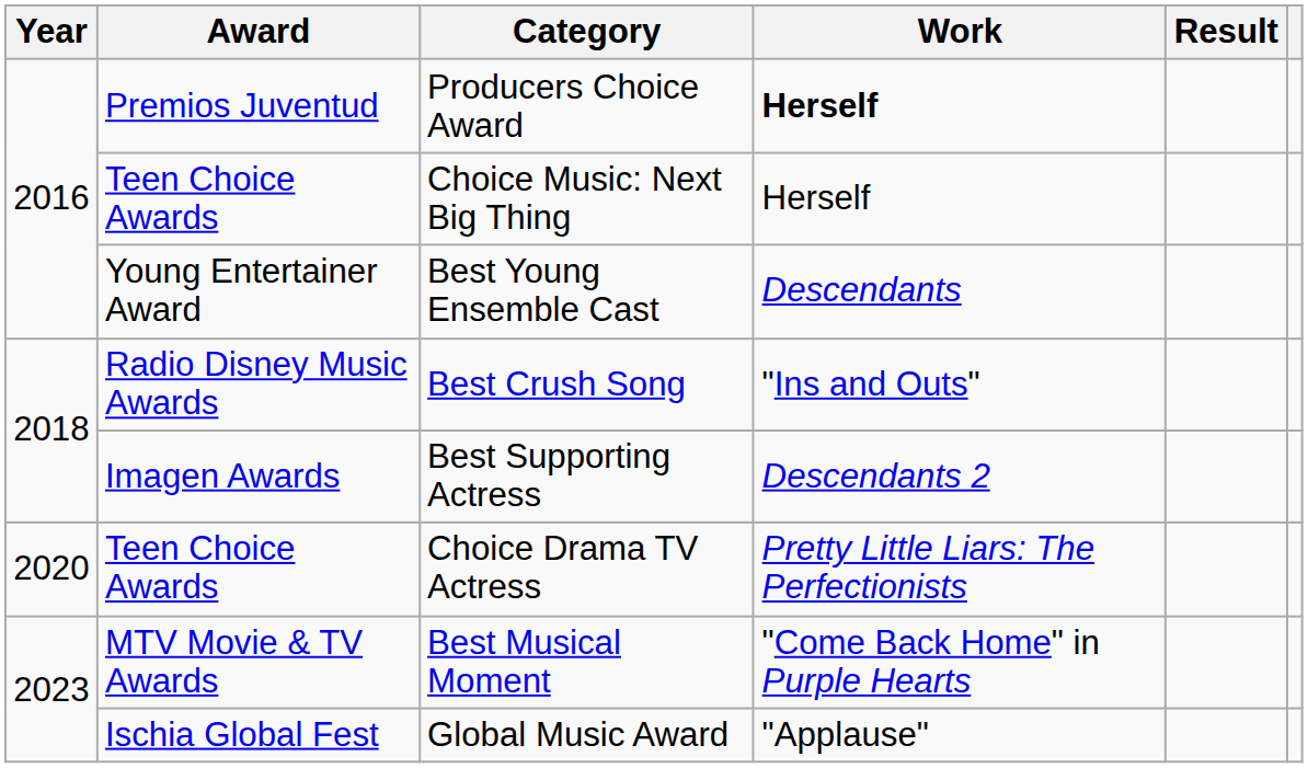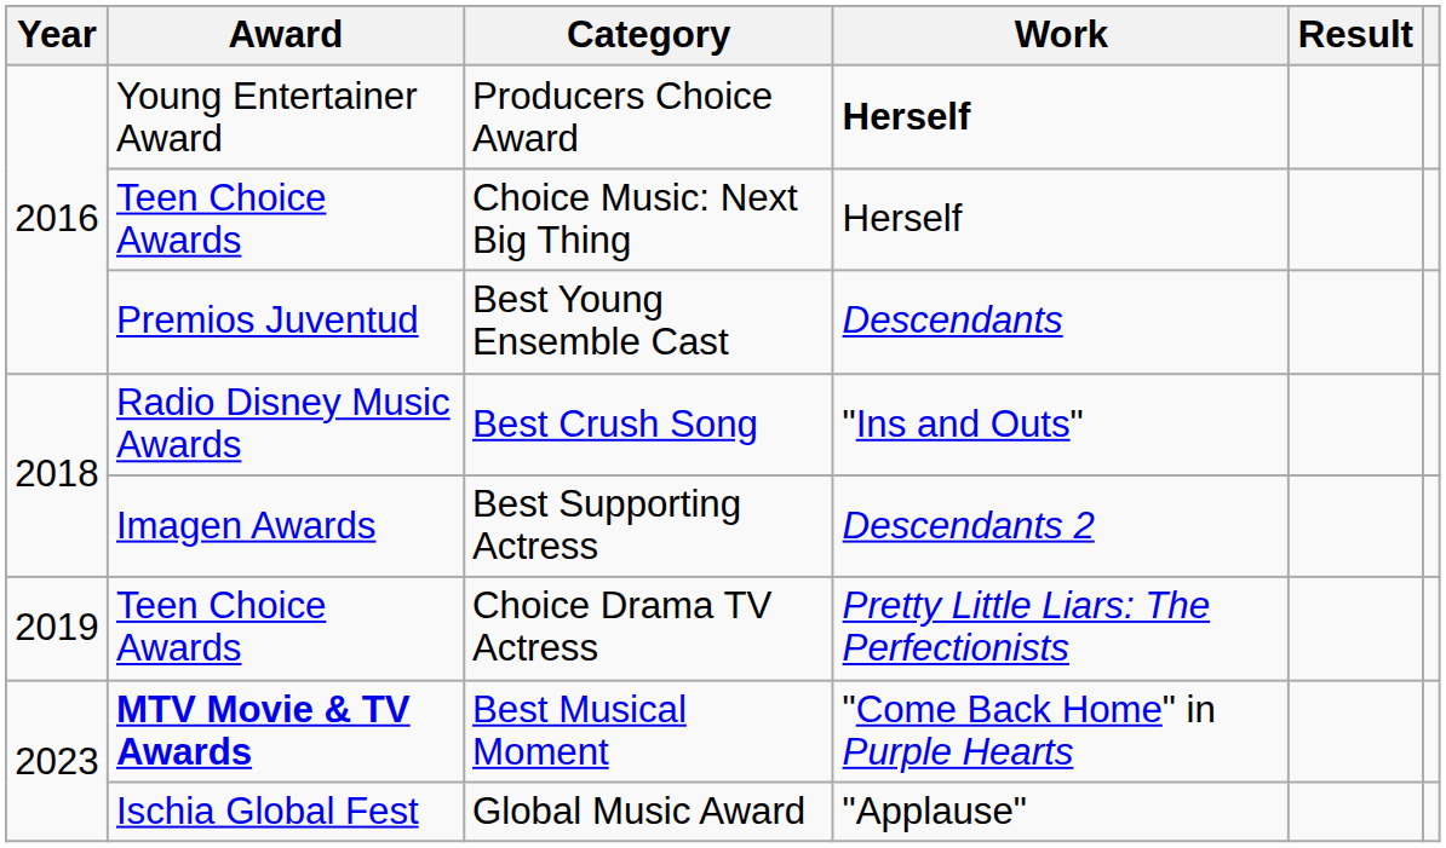Producers Choice Award | Award: Premios Juventud -> Young Entertainer Award
Best Young Ensemble Cast | Award: Young Entertainer Award -> Premios Juventud
Choice Drama TV Actress | Year: 2020 -> 2019
Best Musical Moment | Award: normal -> bold
